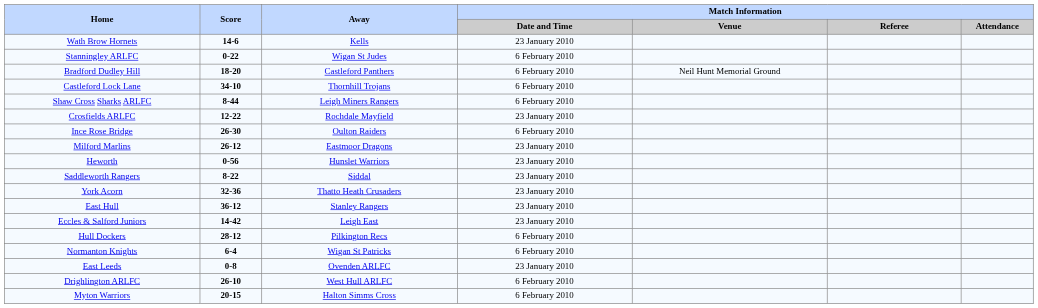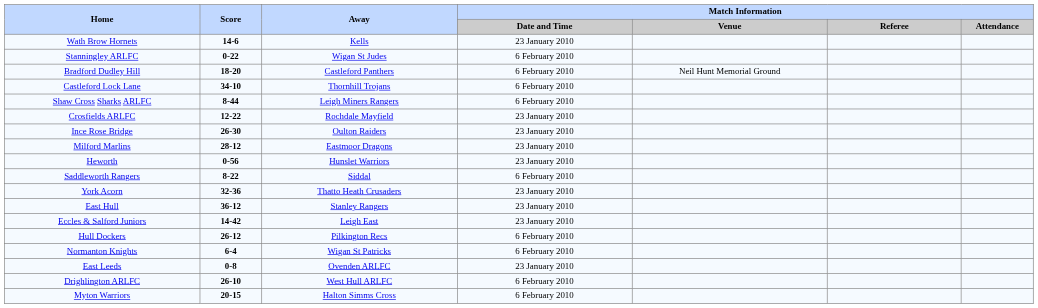Ince Rose Bridge | Match Information / Date and Time: 6 February 2010 -> 23 January 2010
Milford Marlins | Score: 26-12 -> 28-12
Saddleworth Rangers | Match Information / Date and Time: 23 January 2010 -> 6 February 2010
Hull Dockers | Score: 28-12 -> 26-12
